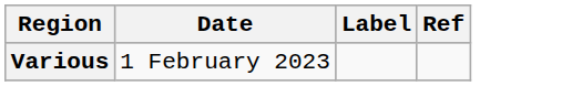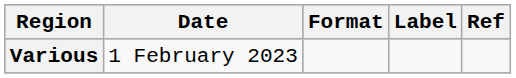+ column: Format
